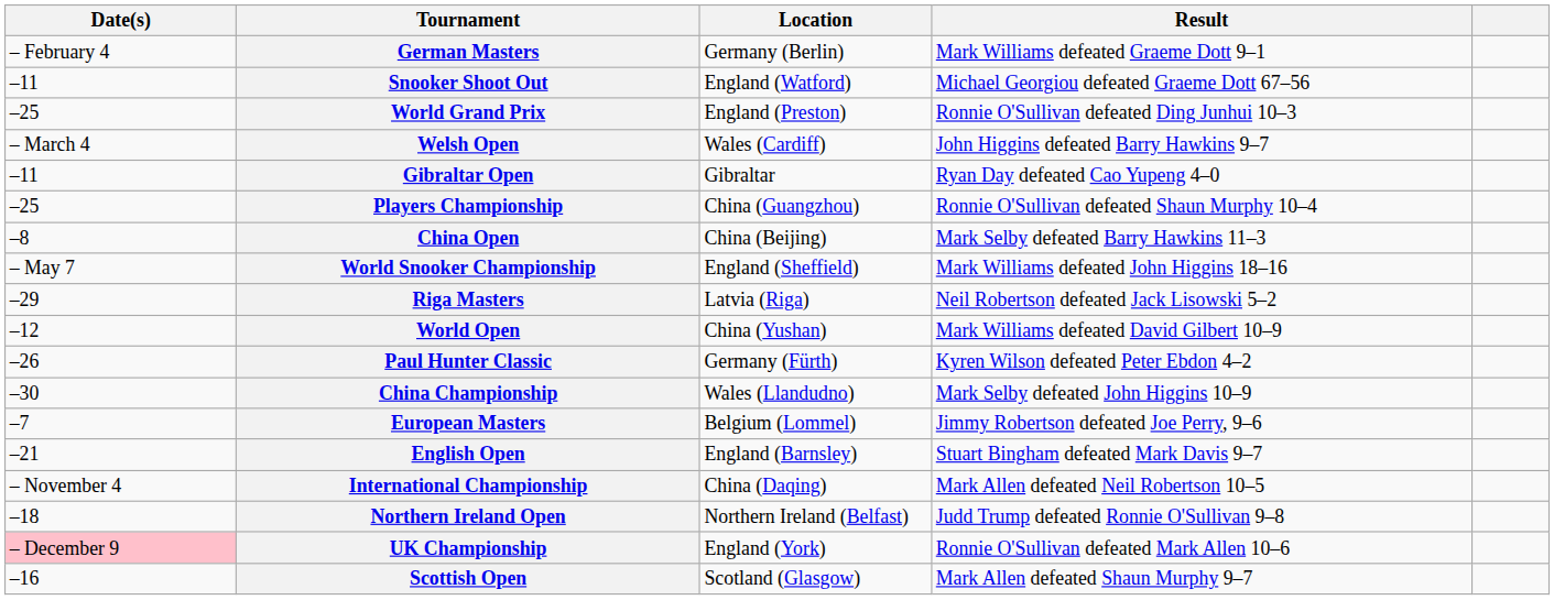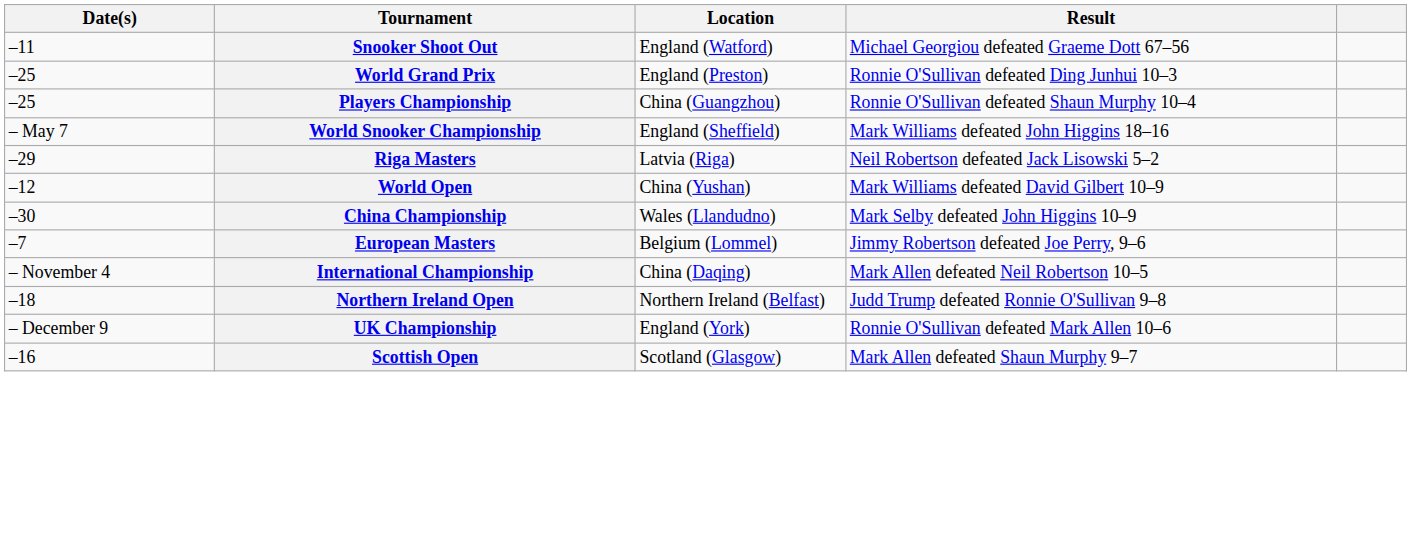- row: – February 4 | German Masters | Germany (Berlin) | Mark Williams defeated Graeme Dott 9–1
- row: – March 4 | Welsh Open | Wales (Cardiff) | John Higgins defeated Barry Hawkins 9–7
- row: –11 | Gibraltar Open | Gibraltar | Ryan Day defeated Cao Yupeng 4–0
- row: –8 | China Open | China (Beijing) | Mark Selby defeated Barry Hawkins 11–3
- row: –26 | Paul Hunter Classic | Germany (Fürth) | Kyren Wilson defeated Peter Ebdon 4–2
- row: –21 | English Open | England (Barnsley) | Stuart Bingham defeated Mark Davis 9–7
UK Championship | Date(s): pink background -> no background
